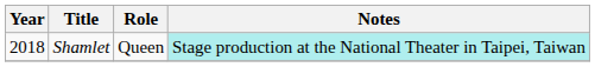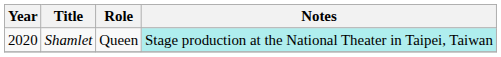Shamlet | Year: 2018 -> 2020
